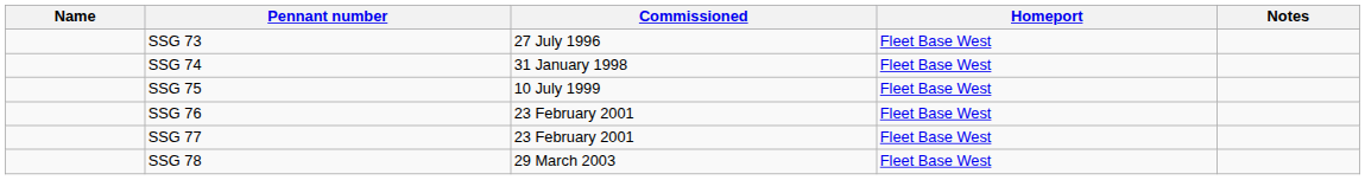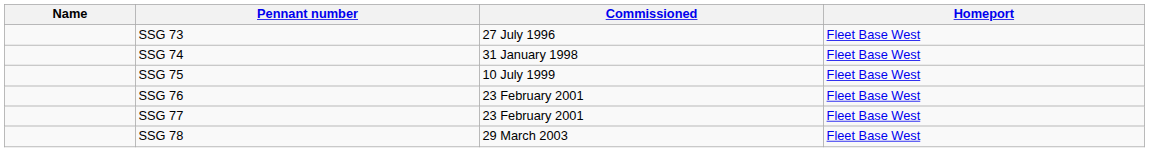- column: Notes
